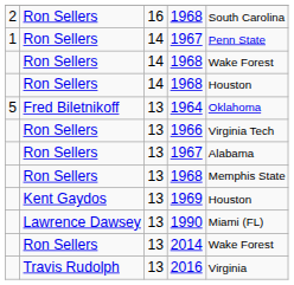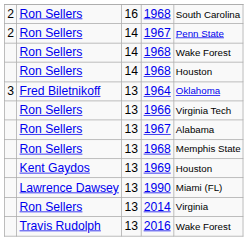14 / 1967 | column 1: 1 -> 2
1964 | column 1: 5 -> 3
2014 | column 5: Wake Forest -> Virginia
2016 | column 5: Virginia -> Wake Forest
